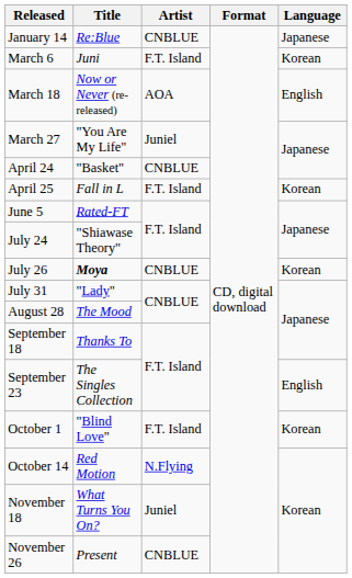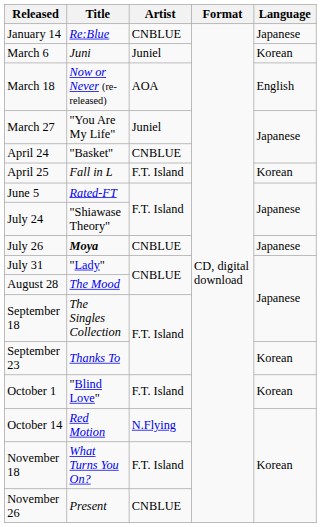March 6 | Artist: F.T. Island -> Juniel
July 26 | Language: Korean -> Japanese
September 18 | Title: Thanks To -> The Singles Collection
September 23 | Title: The Singles Collection -> Thanks To
September 23 | Language: English -> Korean
November 18 | Artist: Juniel -> F.T. Island
